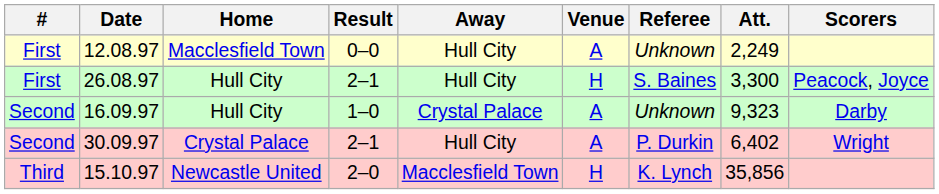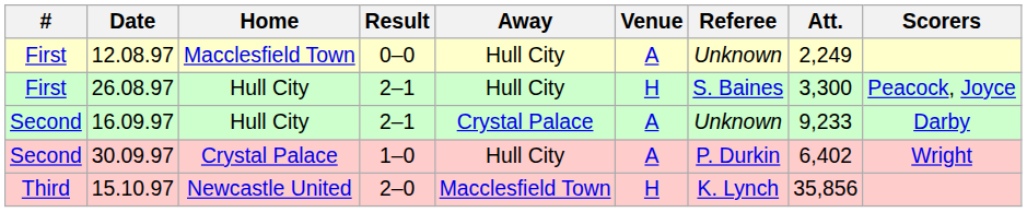16.09.97 | Result: 1–0 -> 2–1
16.09.97 | Att.: 9,323 -> 9,233
30.09.97 | Result: 2–1 -> 1–0
